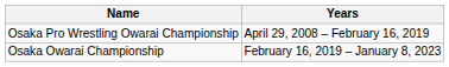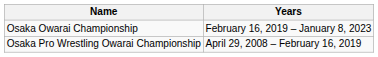rows swapped: Osaka Pro Wrestling Owarai Championship <-> Osaka Owarai Championship
